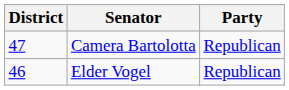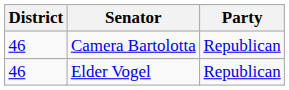Camera Bartolotta | District: 47 -> 46
